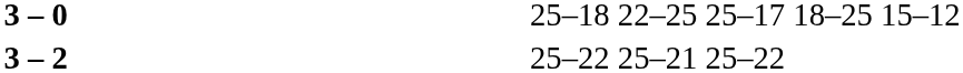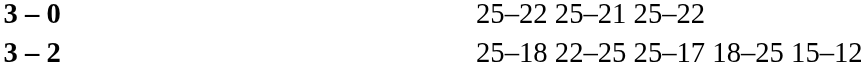3 – 0 | column 4: 25–18 22–25 25–17 18–25 15–12 -> 25–22 25–21 25–22
3 – 2 | column 4: 25–22 25–21 25–22 -> 25–18 22–25 25–17 18–25 15–12
